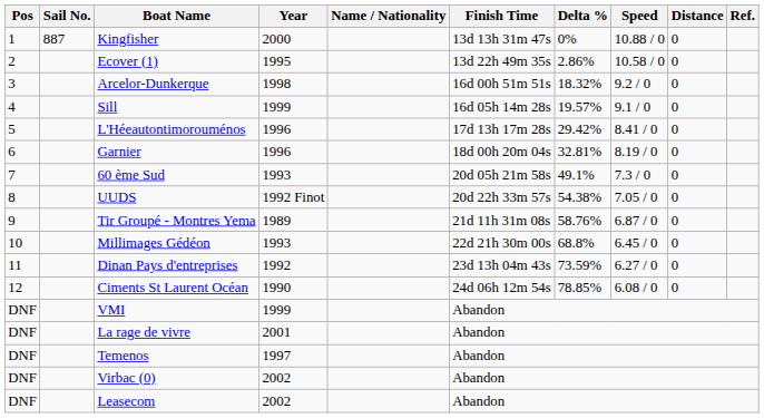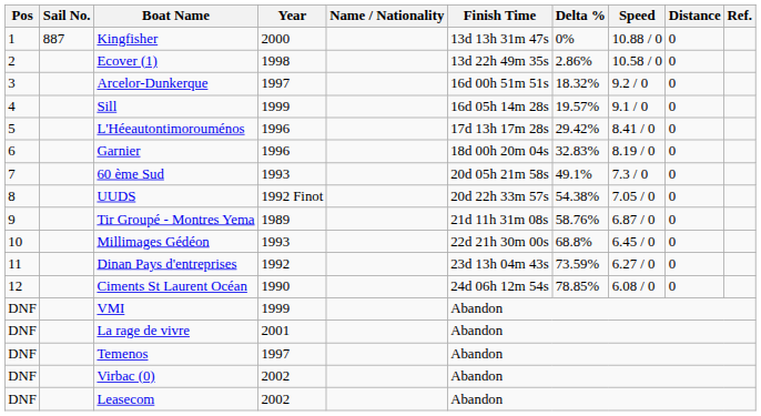Ecover (1) | Year: 1995 -> 1998
Arcelor-Dunkerque | Year: 1998 -> 1997
Garnier | Delta %: 32.81% -> 32.83%
